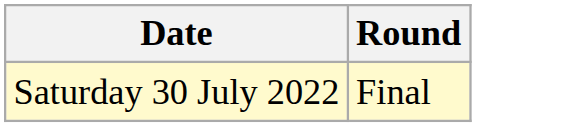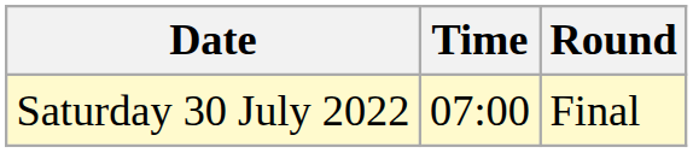+ column: Time | 07:00
